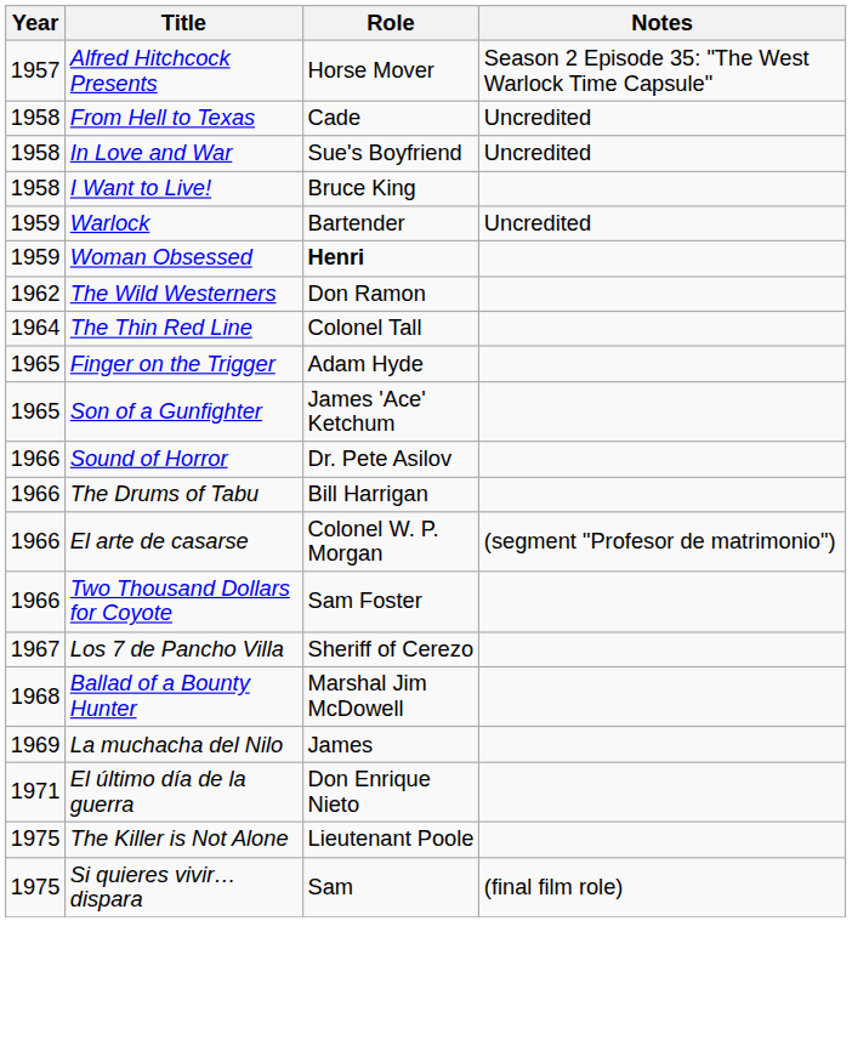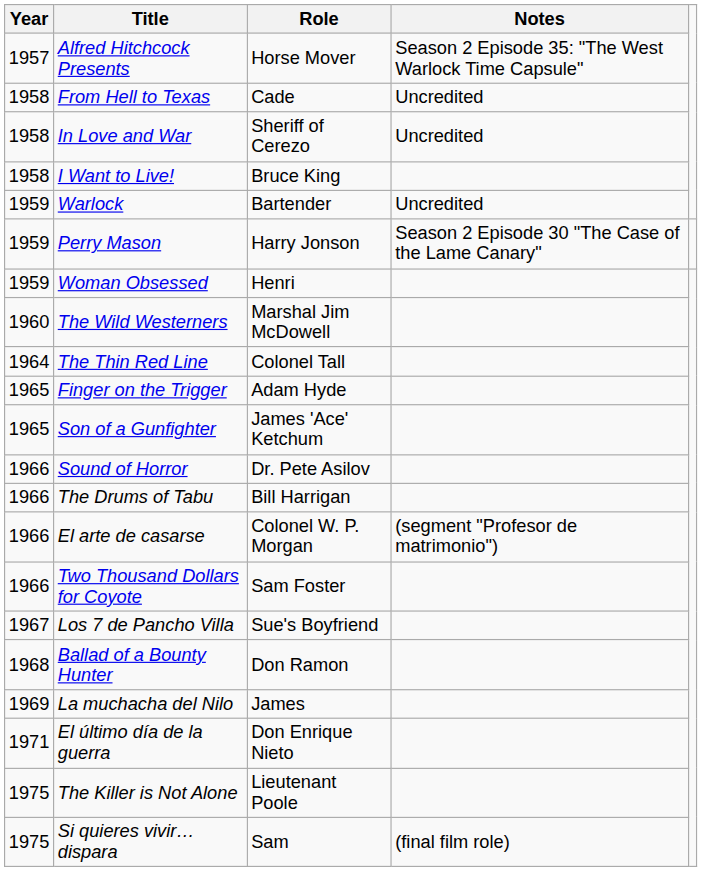In Love and War | Role: Sue's Boyfriend -> Sheriff of Cerezo
+ row: 1959 | Perry Mason | Harry Jonson | Season 2 Episode 30 "The Case of the Lame Canary"
Woman Obsessed | Role: bold -> normal
The Wild Westerners | Year: 1962 -> 1960
The Wild Westerners | Role: Don Ramon -> Marshal Jim McDowell
Los 7 de Pancho Villa | Role: Sheriff of Cerezo -> Sue's Boyfriend
Ballad of a Bounty Hunter | Role: Marshal Jim McDowell -> Don Ramon
